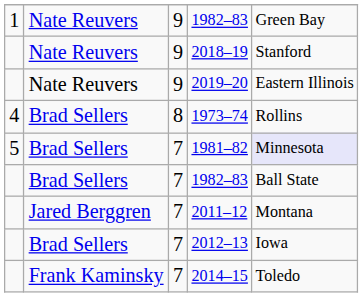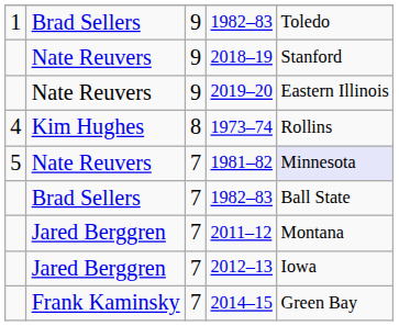1 / 1982–83 | column 2: Nate Reuvers -> Brad Sellers
1 / 1982–83 | column 5: Green Bay -> Toledo
1973–74 | column 2: Brad Sellers -> Kim Hughes
1981–82 | column 2: Brad Sellers -> Nate Reuvers
2012–13 | column 2: Brad Sellers -> Jared Berggren
2014–15 | column 5: Toledo -> Green Bay
